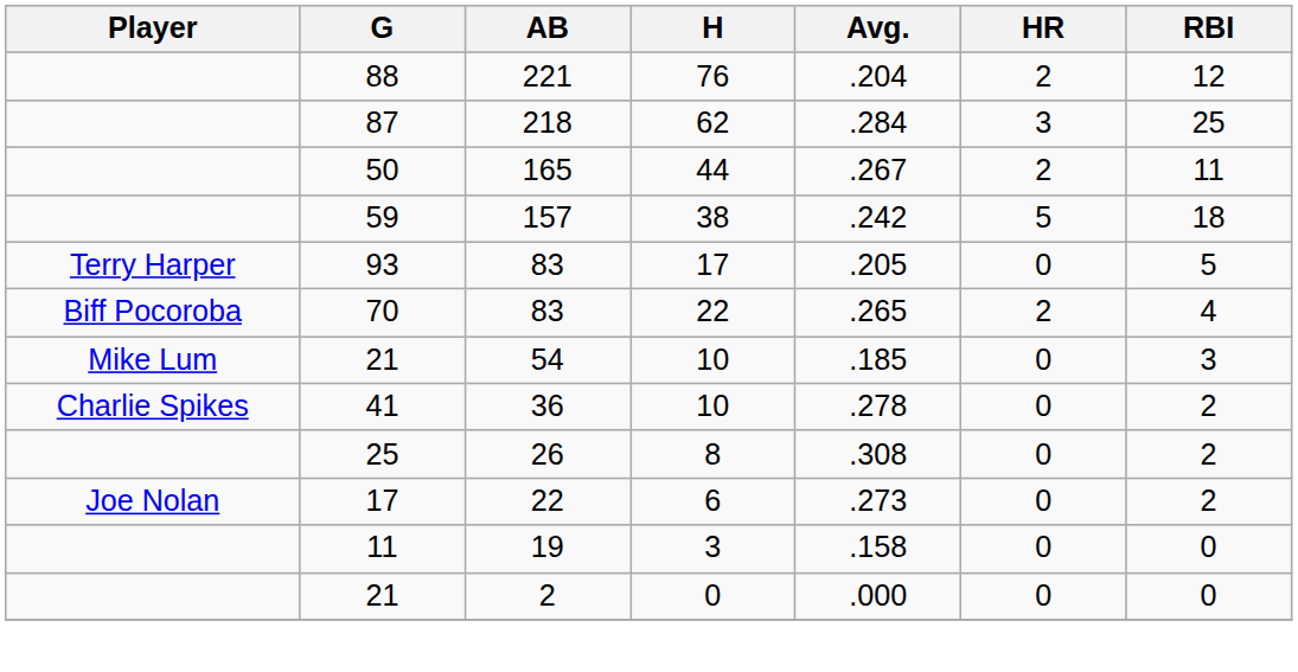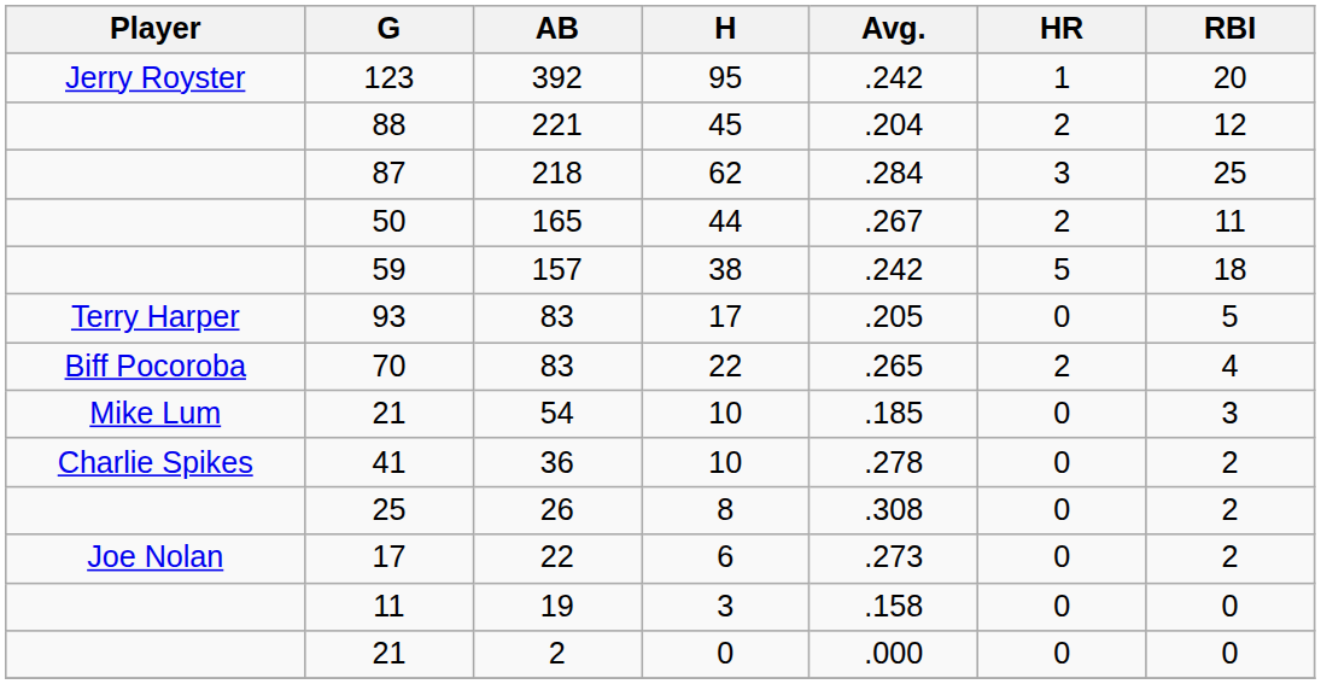+ row: Jerry Royster | 123 | 392 | 95 | .242 | 1 | 20
88 | H: 76 -> 45
